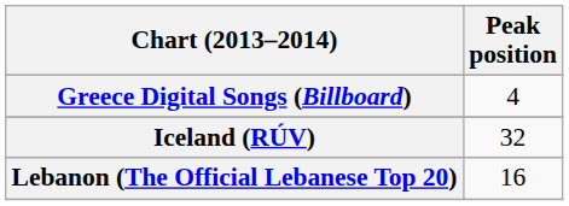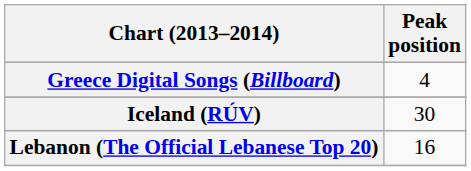Iceland (RÚV) | Peak position: 32 -> 30
